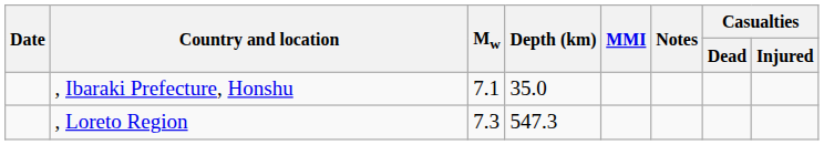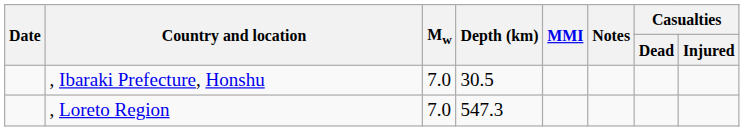, Ibaraki Prefecture, Honshu | Mw: 7.1 -> 7.0
, Ibaraki Prefecture, Honshu | Depth (km): 35.0 -> 30.5
, Loreto Region | Mw: 7.3 -> 7.0
